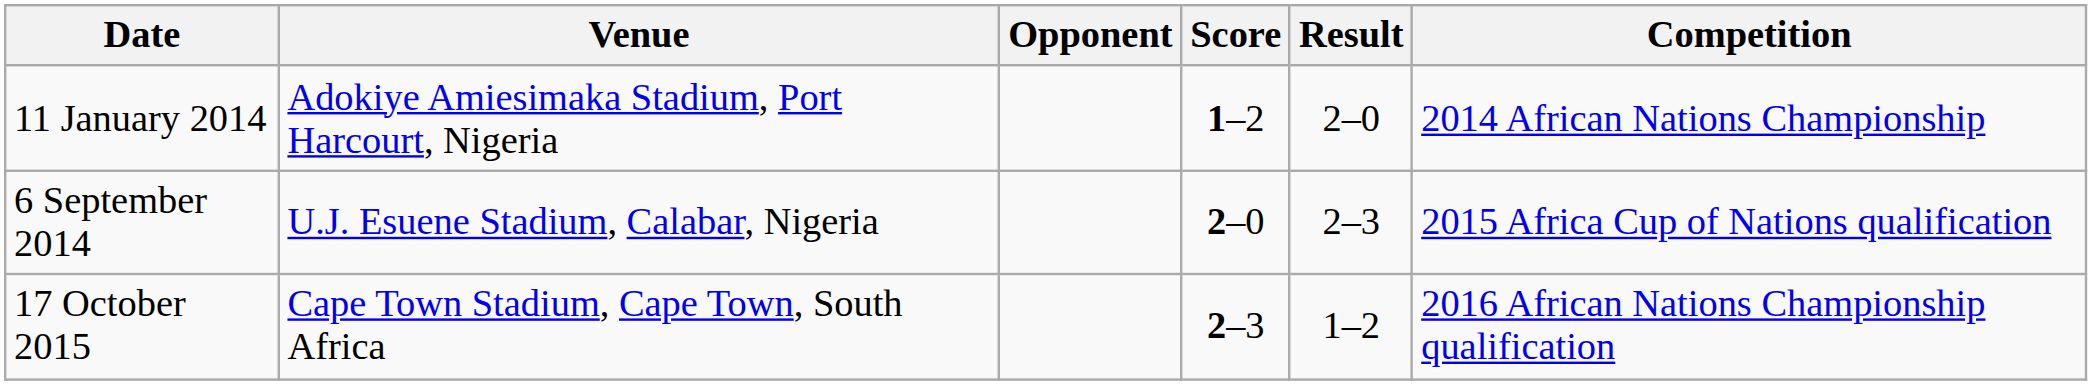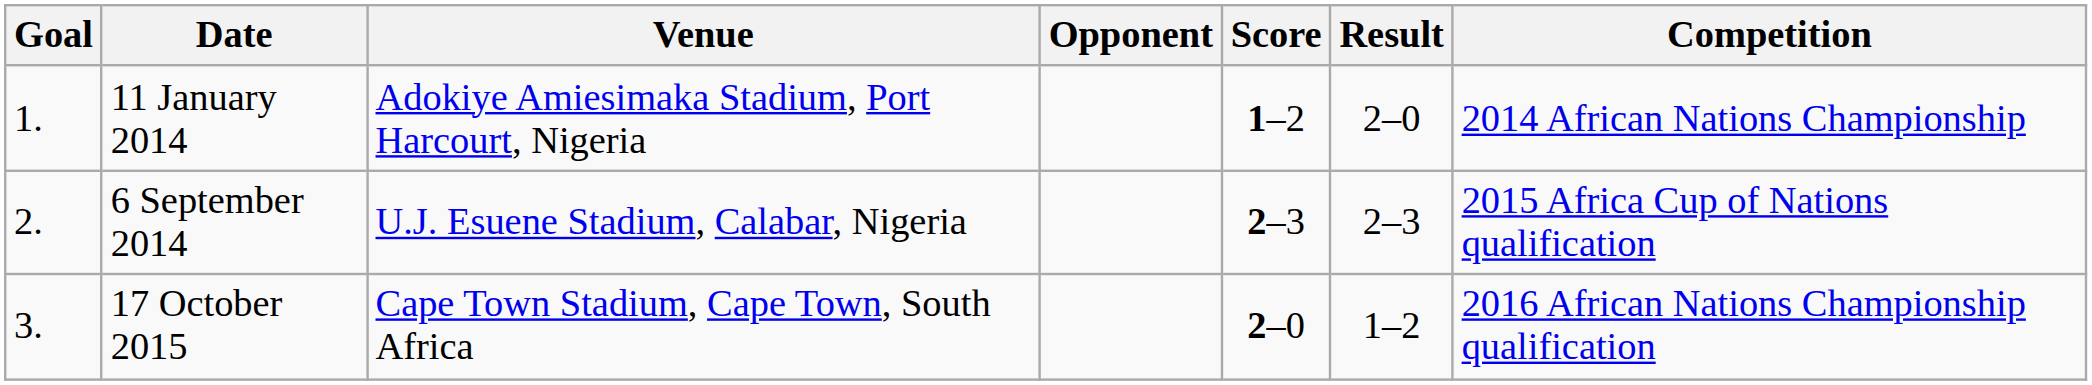+ column: Goal | 1. | 2. | 3.
6 September 2014 | Score: 2–0 -> 2–3
17 October 2015 | Score: 2–3 -> 2–0
